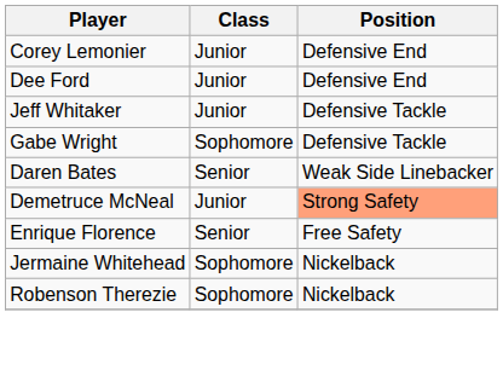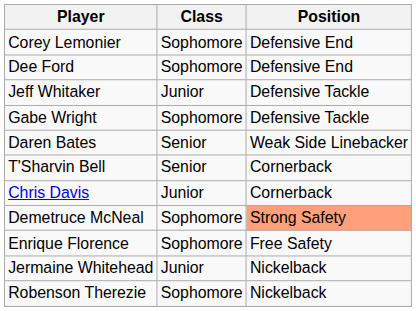Corey Lemonier | Class: Junior -> Sophomore
Dee Ford | Class: Junior -> Sophomore
+ row: T'Sharvin Bell | Senior | Cornerback
+ row: Chris Davis | Junior | Cornerback
Demetruce McNeal | Class: Junior -> Sophomore
Enrique Florence | Class: Senior -> Sophomore
Jermaine Whitehead | Class: Sophomore -> Junior
